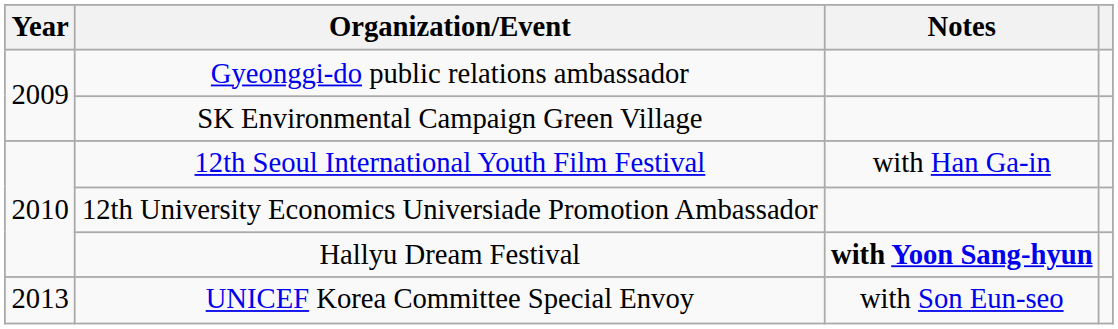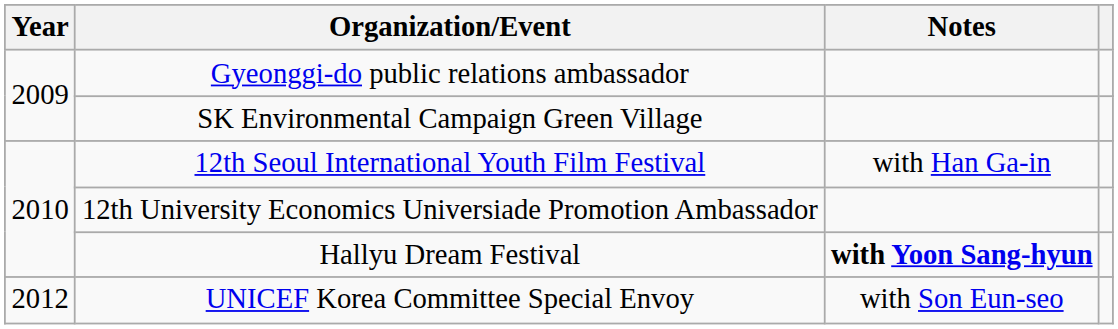UNICEF Korea Committee Special Envoy | Year: 2013 -> 2012
